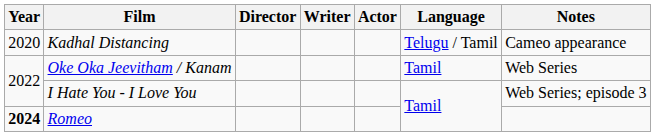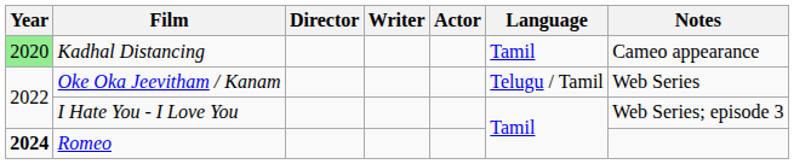Kadhal Distancing | Year: no background -> lightgreen background
Kadhal Distancing | Language: Telugu / Tamil -> Tamil
Oke Oka Jeevitham / Kanam | Language: Tamil -> Telugu / Tamil
